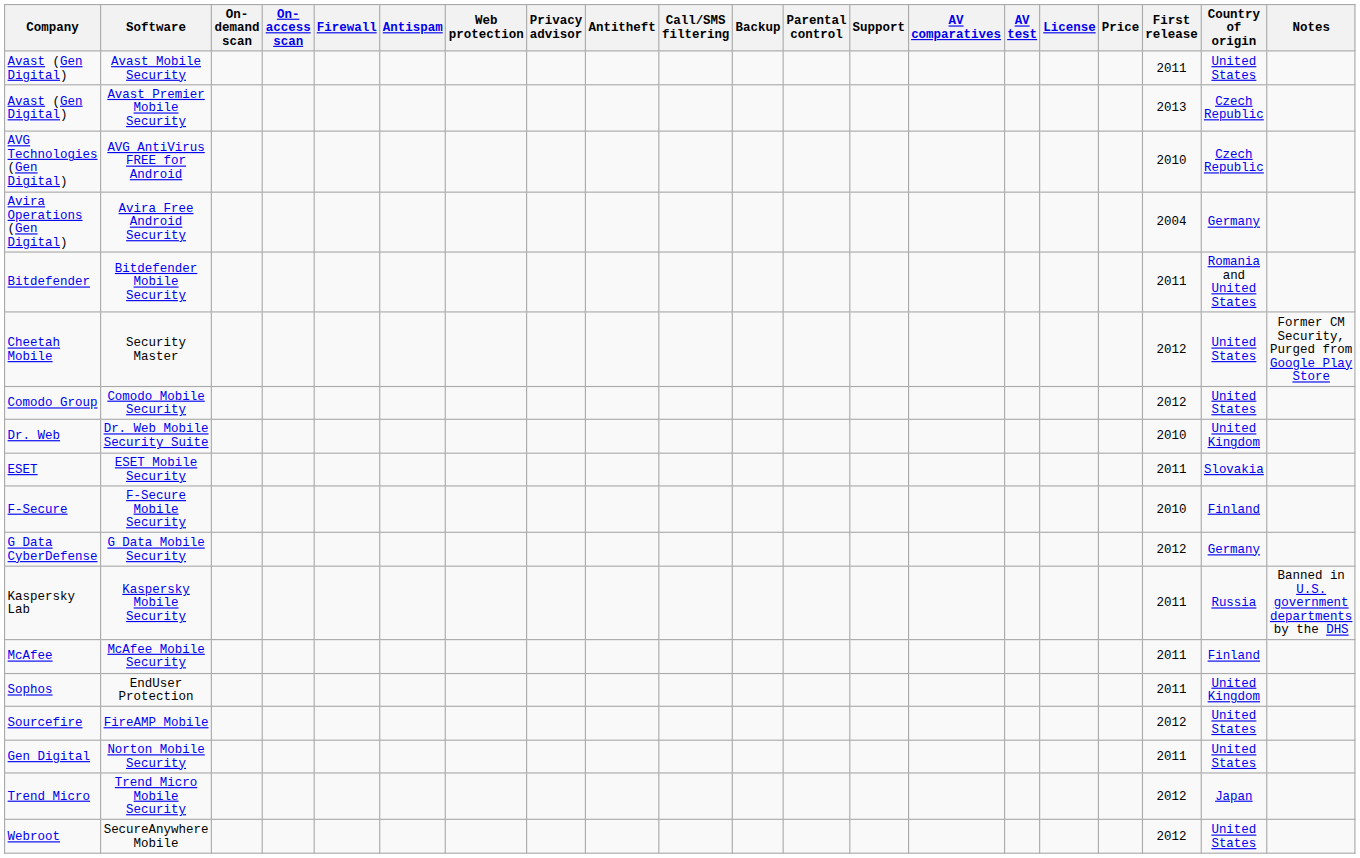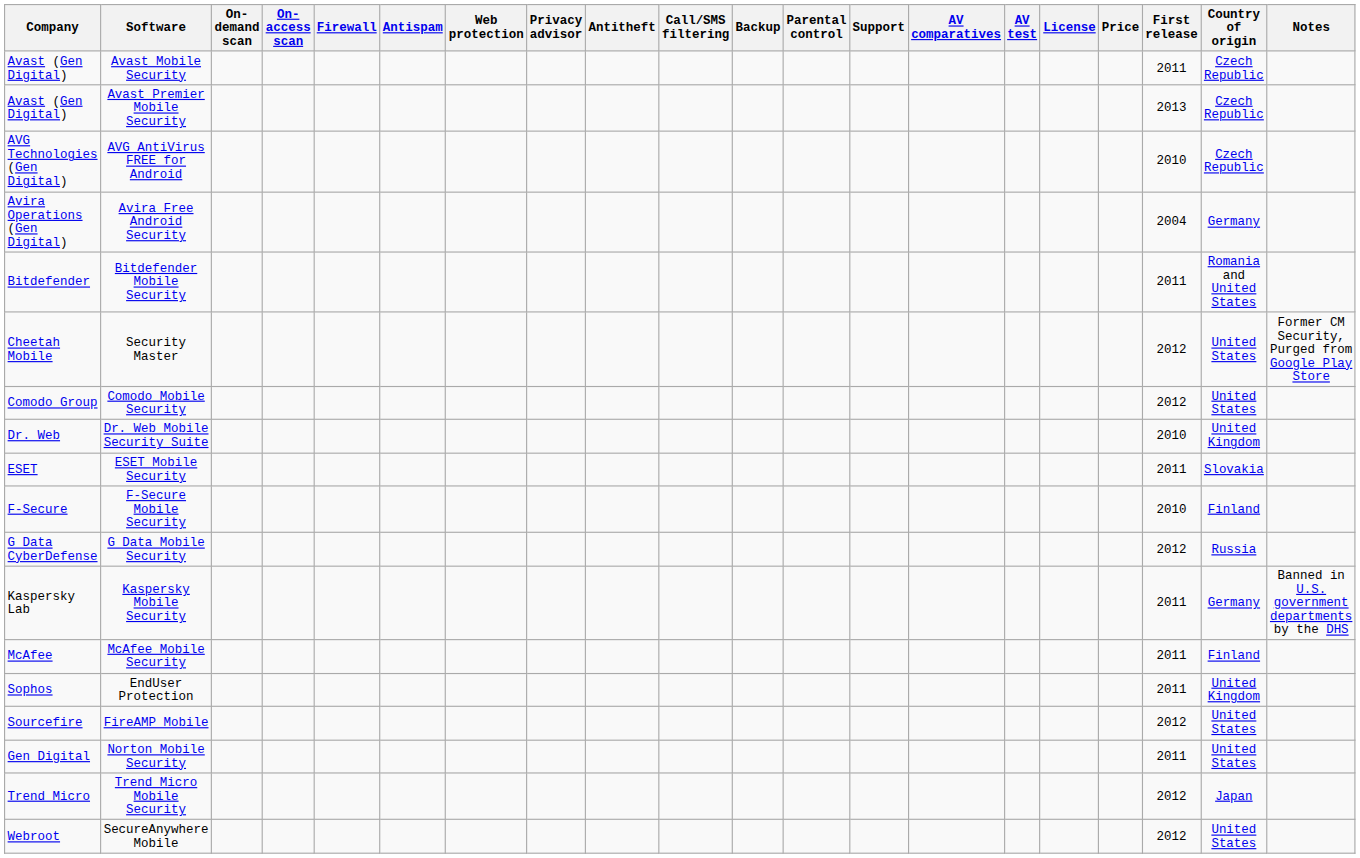Avast Mobile Security | Country of origin: United States -> Czech Republic
G Data Mobile Security | Country of origin: Germany -> Russia
Kaspersky Mobile Security | Country of origin: Russia -> Germany
